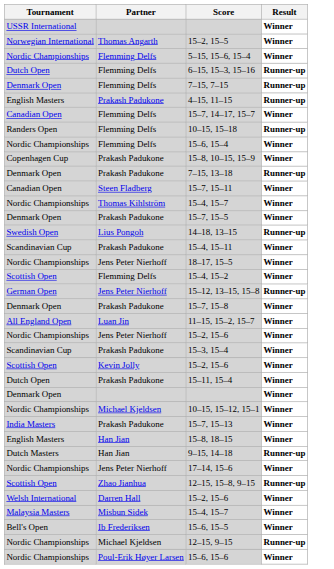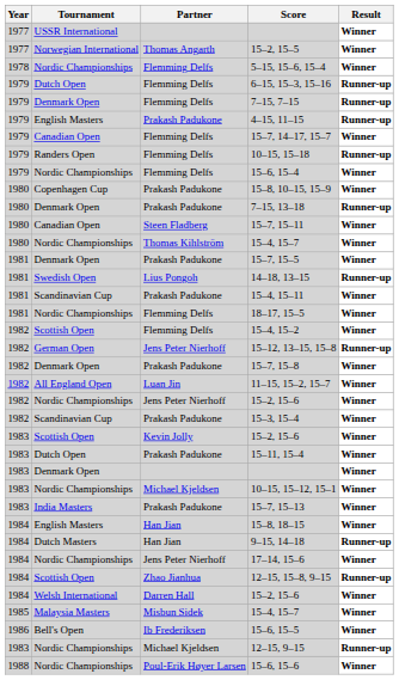+ column: Year | 1977 | 1977 | 1978 | 1979 | 1979 | 1979 | 1979 | 1979 | 1979 | 1980 | 1980 | 1980 | 1980 | 1981 | 1981 | 1981 | 1981 | 1982 | 1982 | 1982 | 1982 | 1982 | 1982 | 1983 | 1983 | 1983 | 1983 | 1983 | 1984 | 1984 | 1984 | 1984 | 1984 | 1985 | 1986 | 1983 | 1988
18–17, 15–5 | Partner: Jens Peter Nierhoff -> Flemming Delfs
